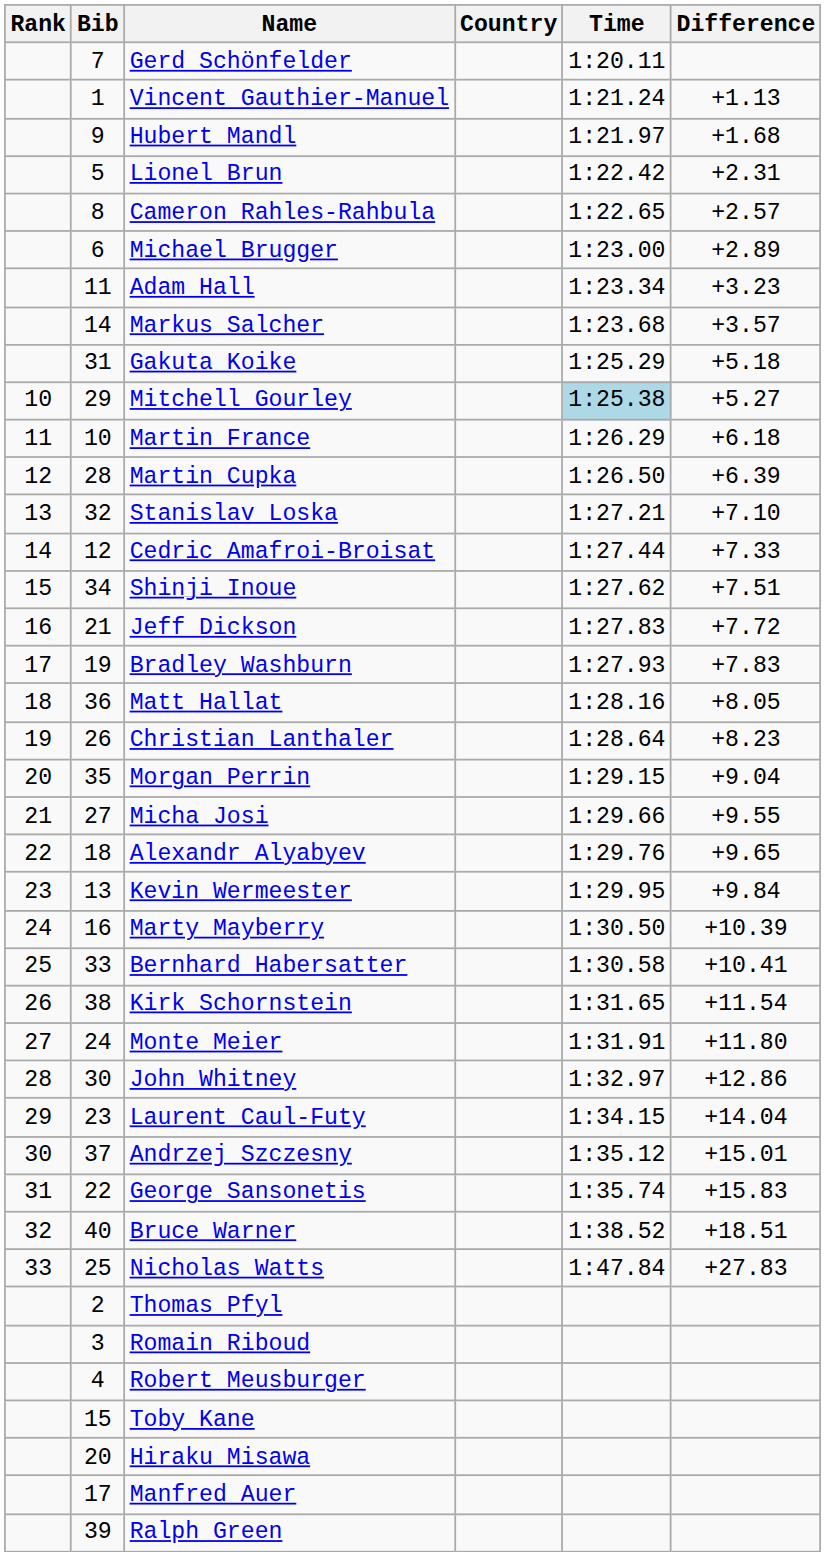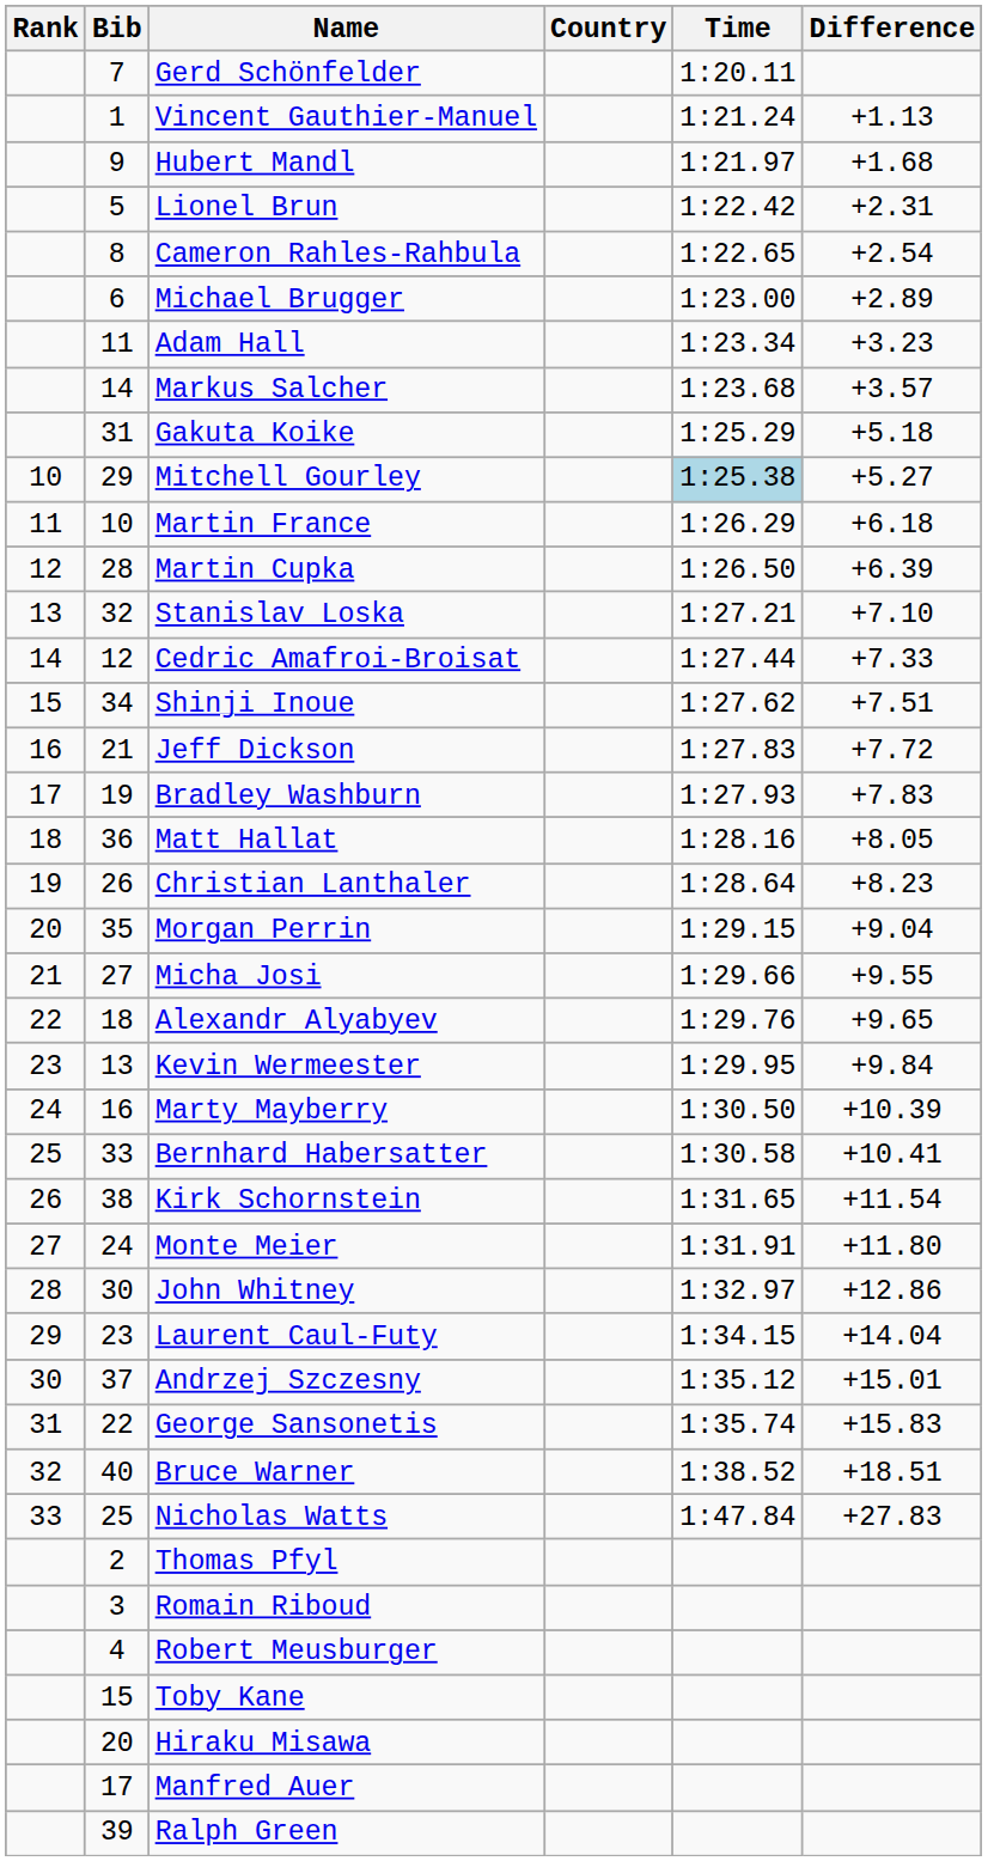Cameron Rahles-Rahbula | Difference: +2.57 -> +2.54
